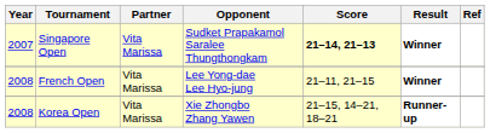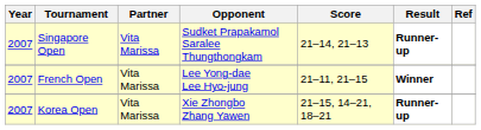Singapore Open | Score: bold -> normal
Singapore Open | Result: Winner -> Runner-up
French Open | Year: 2008 -> 2007
Korea Open | Year: 2008 -> 2007
